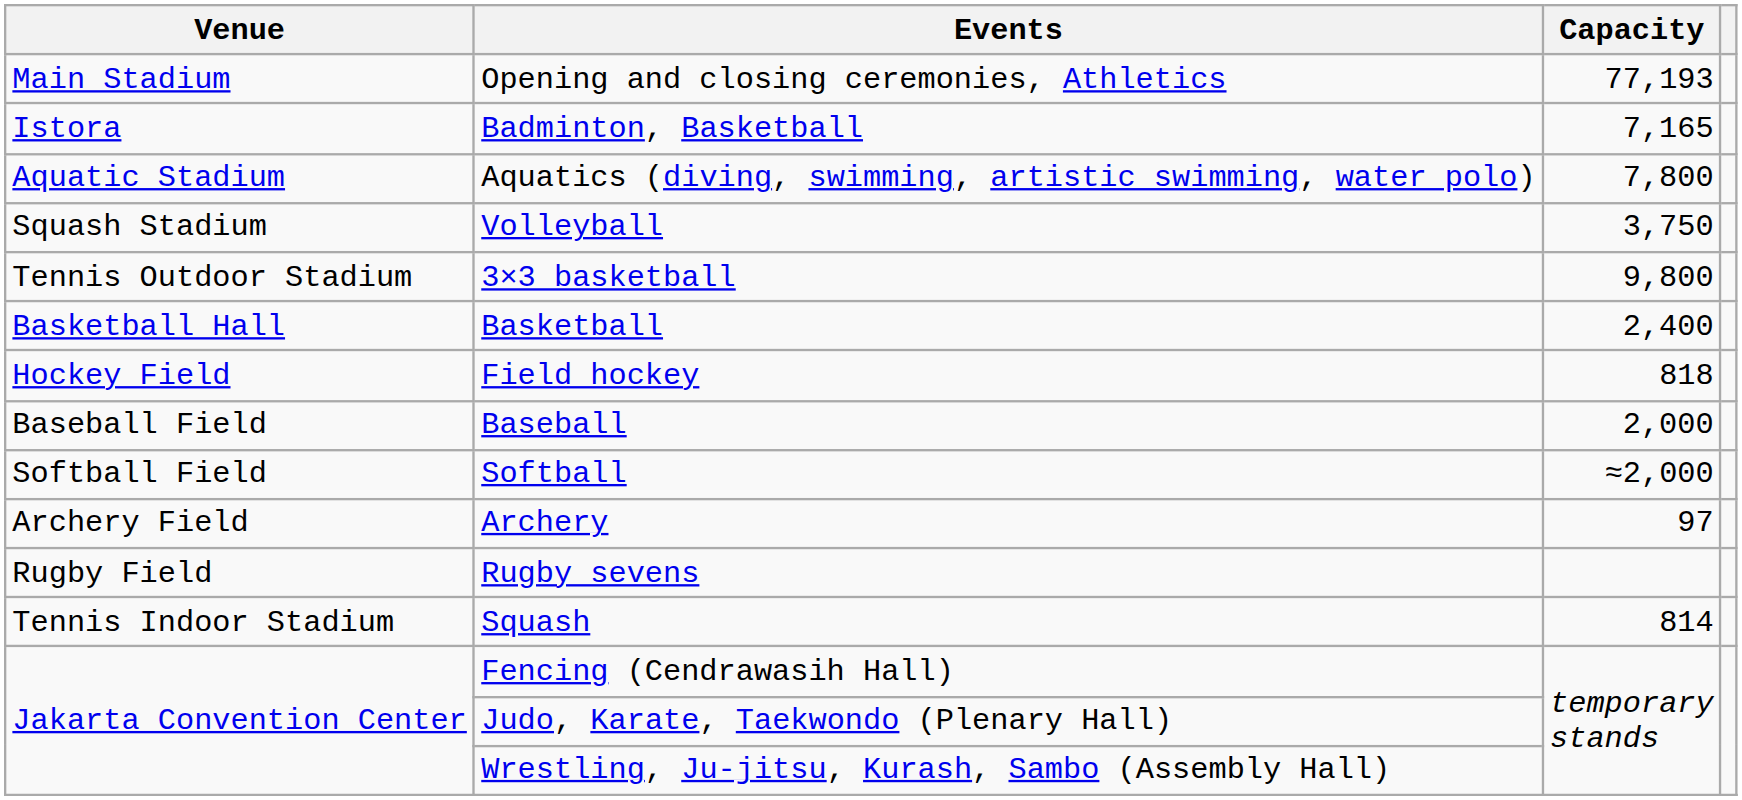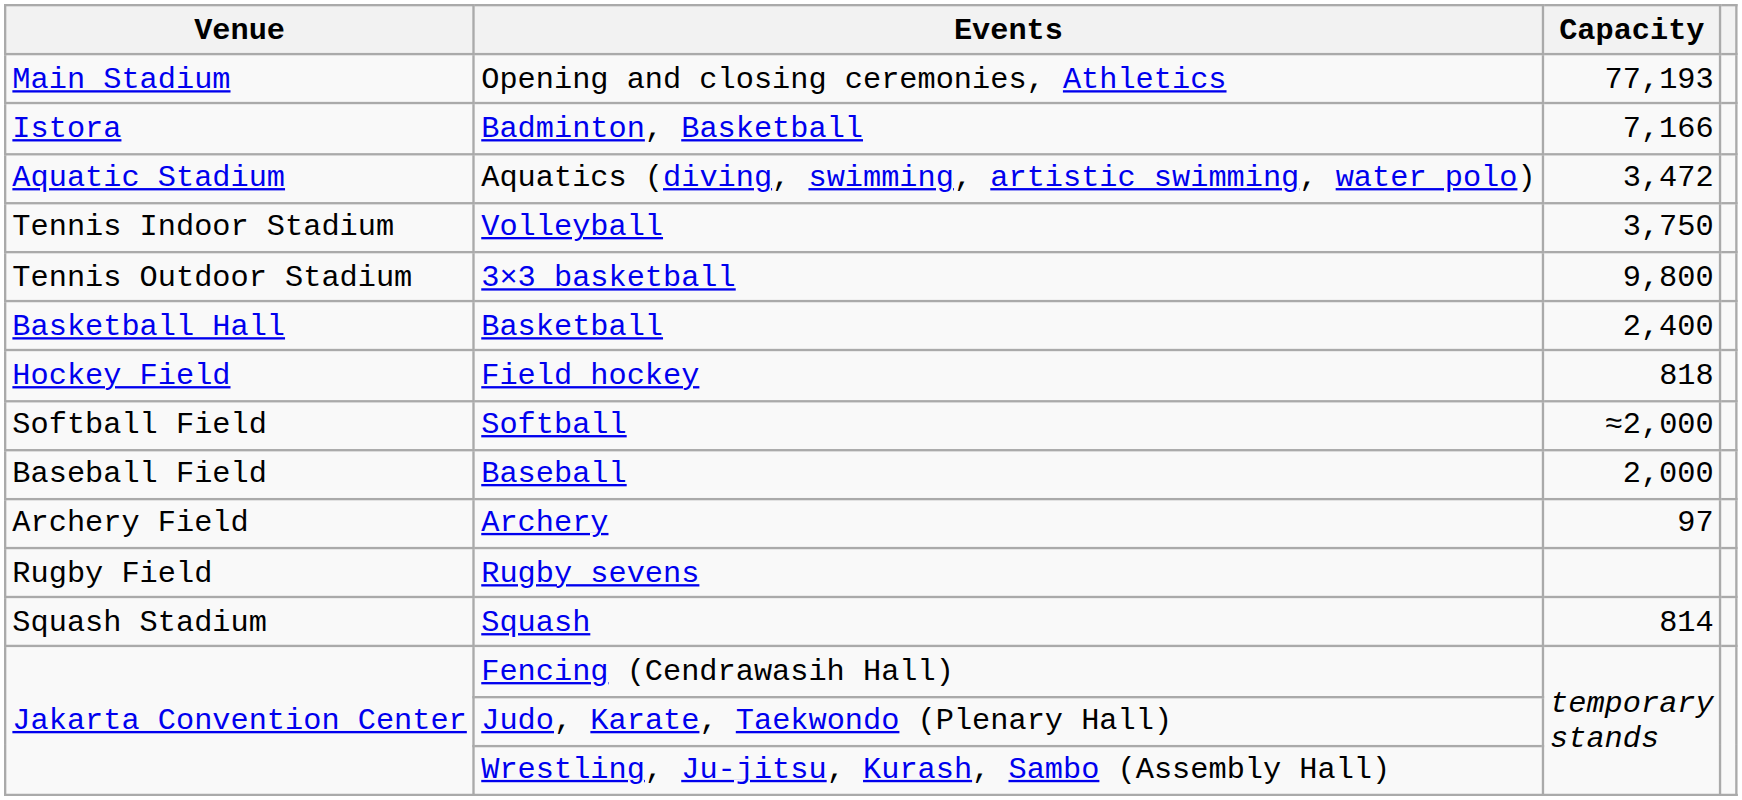Badminton, Basketball | Capacity: 7,165 -> 7,166
Aquatics (diving, swimming, artistic swimming, water polo) | Capacity: 7,800 -> 3,472
Volleyball | Venue: Squash Stadium -> Tennis Indoor Stadium
rows swapped: Baseball <-> Softball
Squash | Venue: Tennis Indoor Stadium -> Squash Stadium
